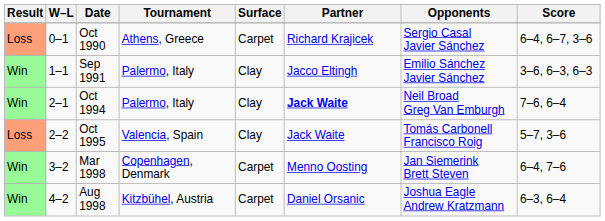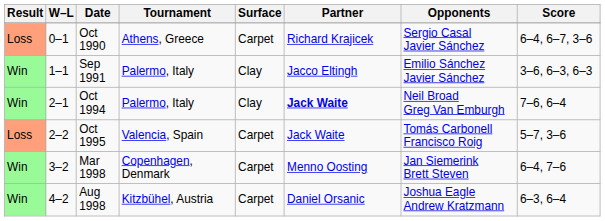Oct 1995 | Surface: Clay -> Carpet
